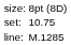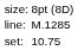rows swapped: set: <-> line:
